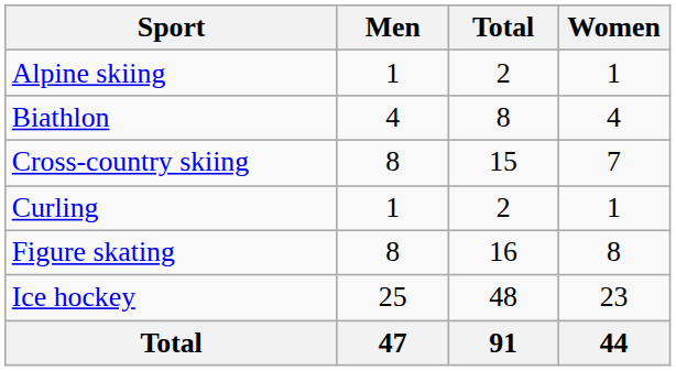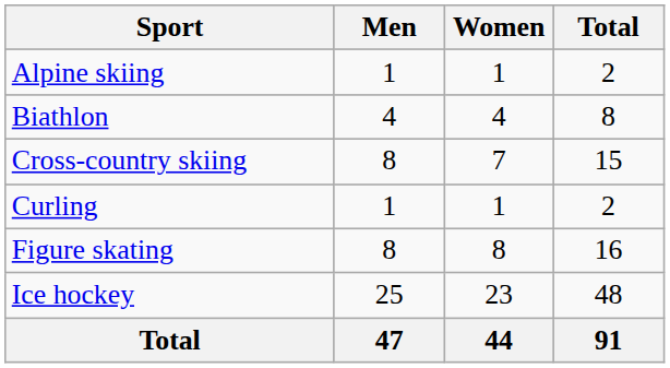columns swapped: Women <-> Total
